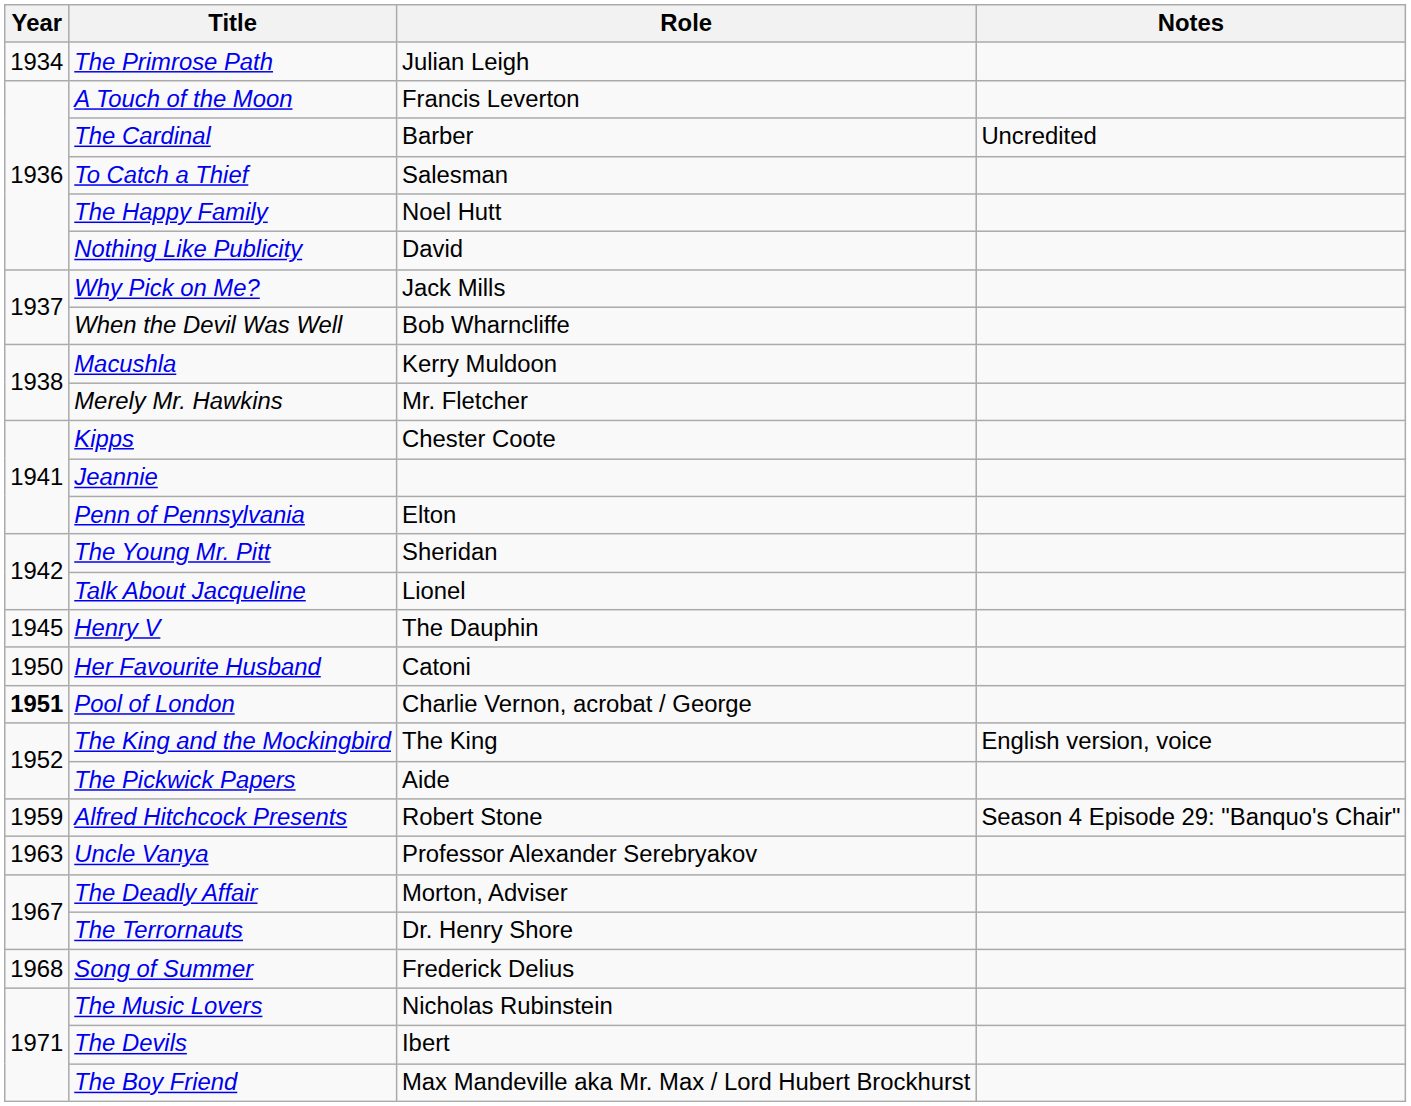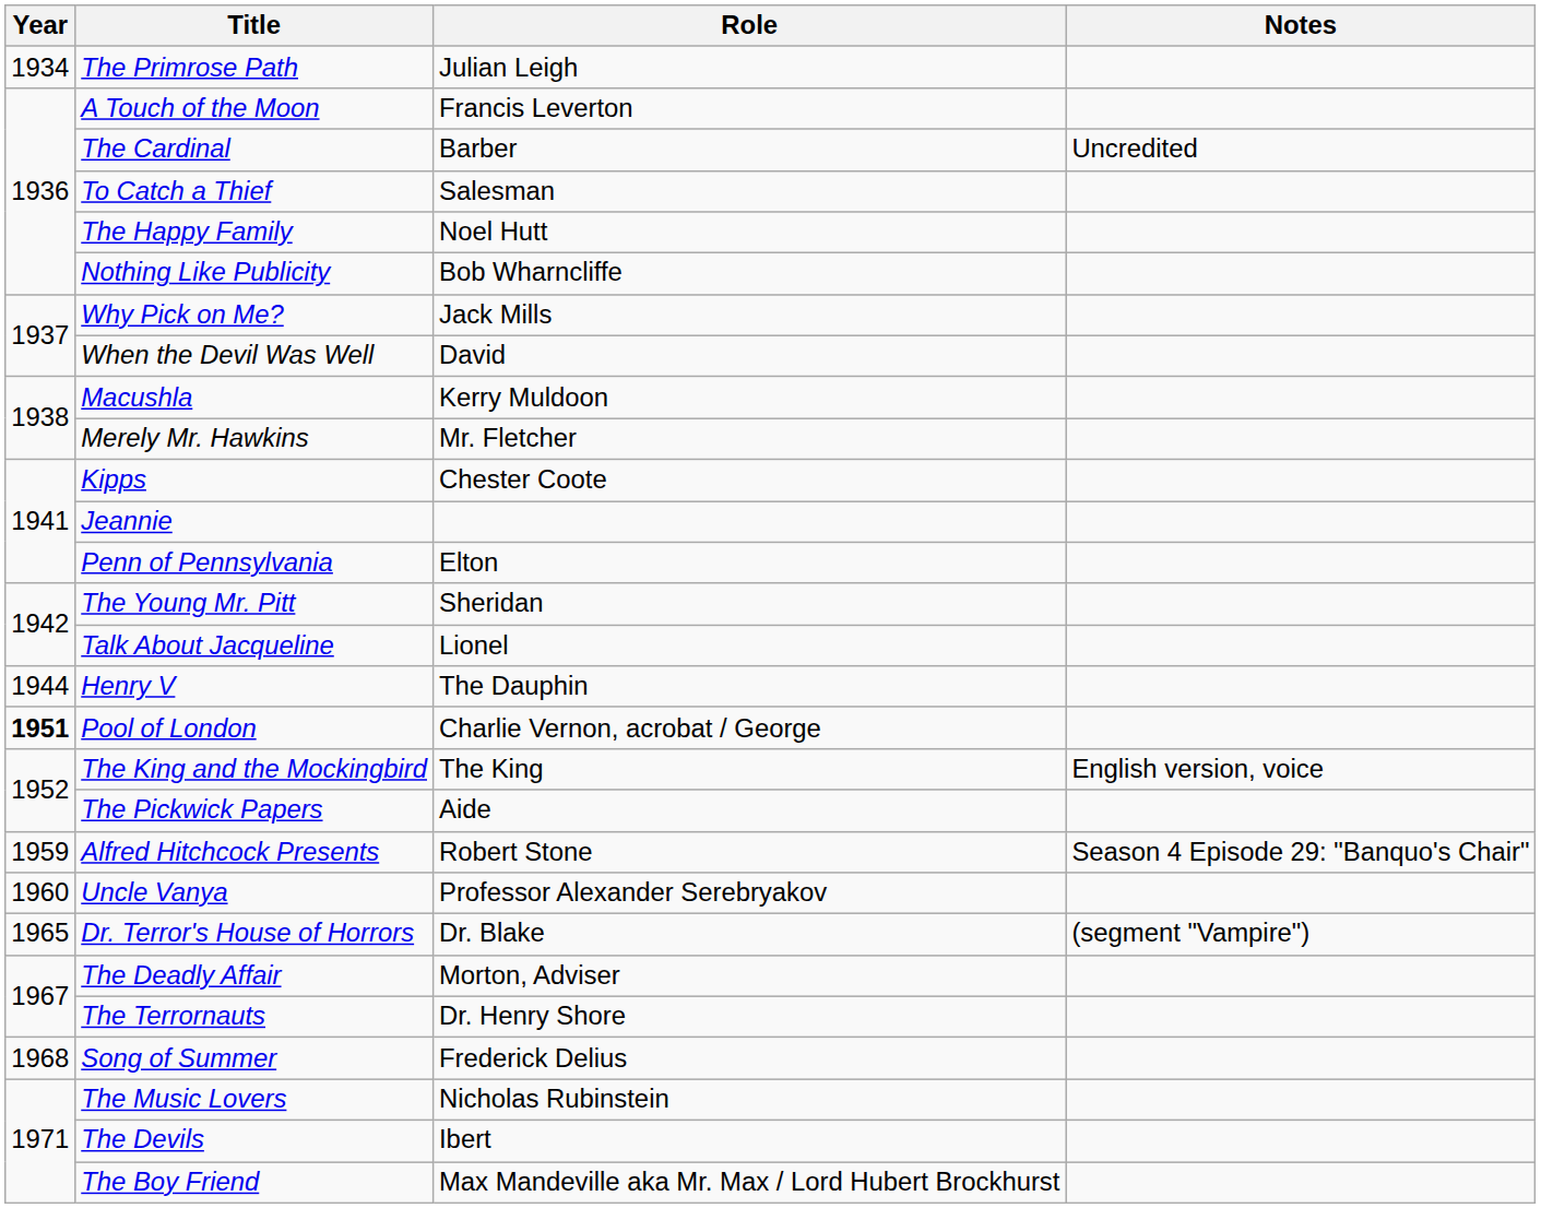Nothing Like Publicity | Role: David -> Bob Wharncliffe
When the Devil Was Well | Role: Bob Wharncliffe -> David
Henry V | Year: 1945 -> 1944
- row: 1950 | Her Favourite Husband | Catoni
Uncle Vanya | Year: 1963 -> 1960
+ row: 1965 | Dr. Terror's House of Horrors | Dr. Blake | (segment "Vampire")
